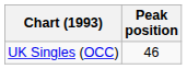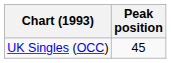UK Singles (OCC) | Peak position: 46 -> 45
